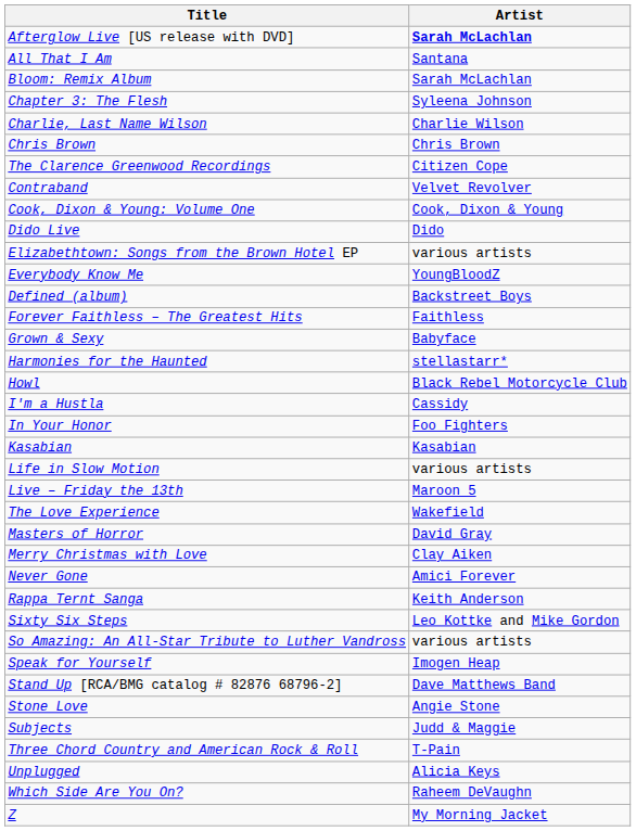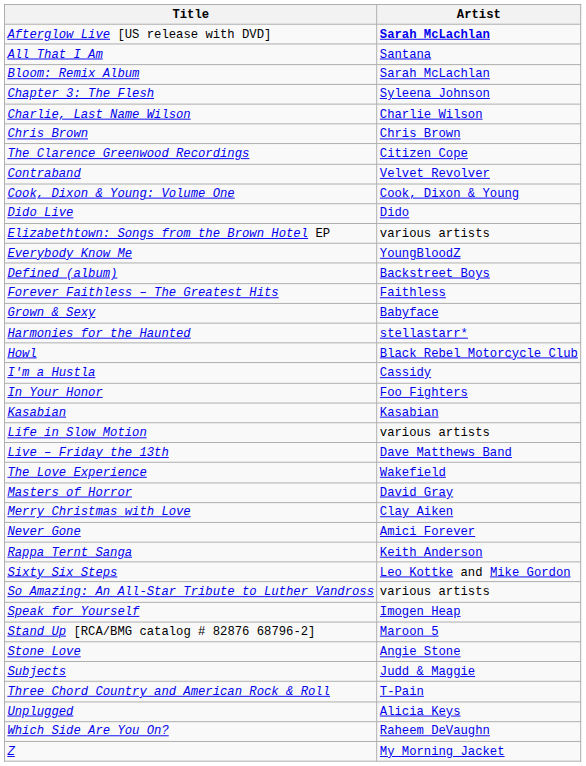Live – Friday the 13th | Artist: Maroon 5 -> Dave Matthews Band
Stand Up [RCA/BMG catalog # 82876 68796-2] | Artist: Dave Matthews Band -> Maroon 5
